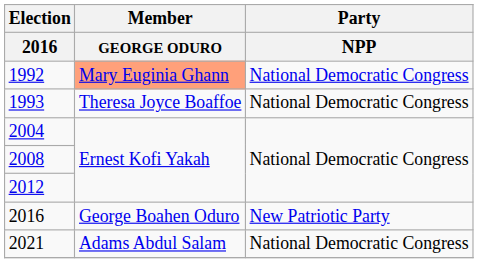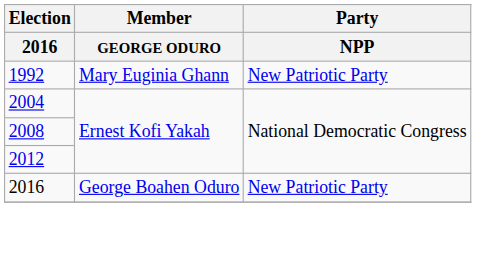1992 | Member / GEORGE ODURO: lightsalmon background -> no background
1992 | Party / NPP: National Democratic Congress -> New Patriotic Party
- row: 1993 | Theresa Joyce Boaffoe | National Democratic Congress
- row: 2021 | Adams Abdul Salam | National Democratic Congress
